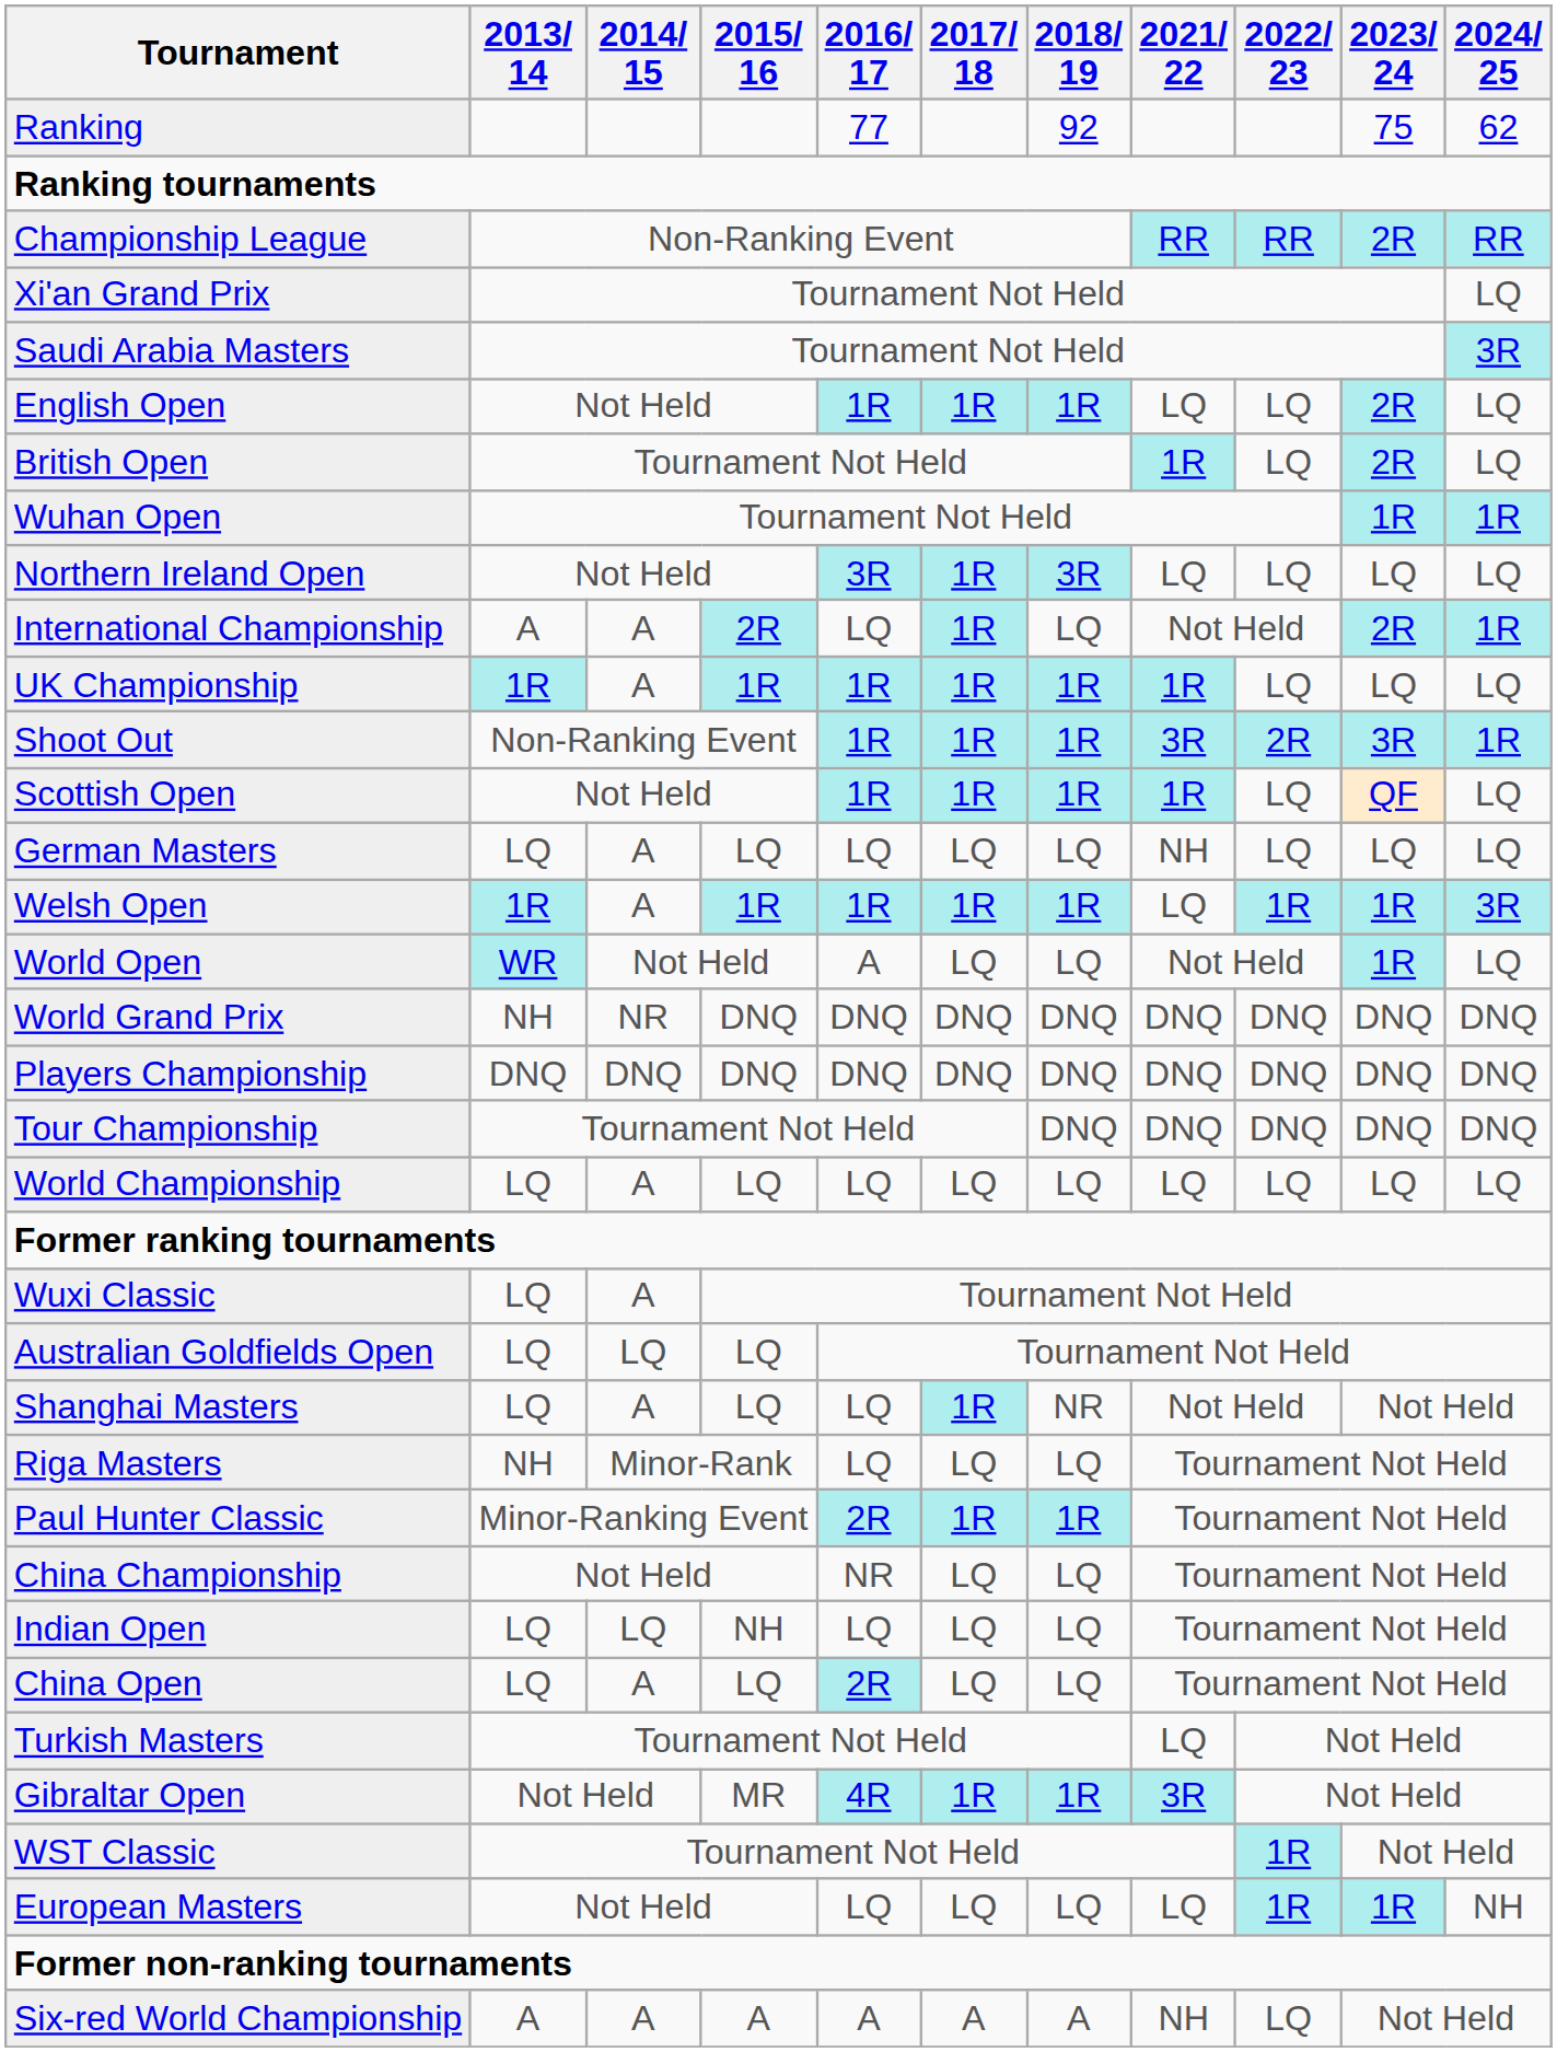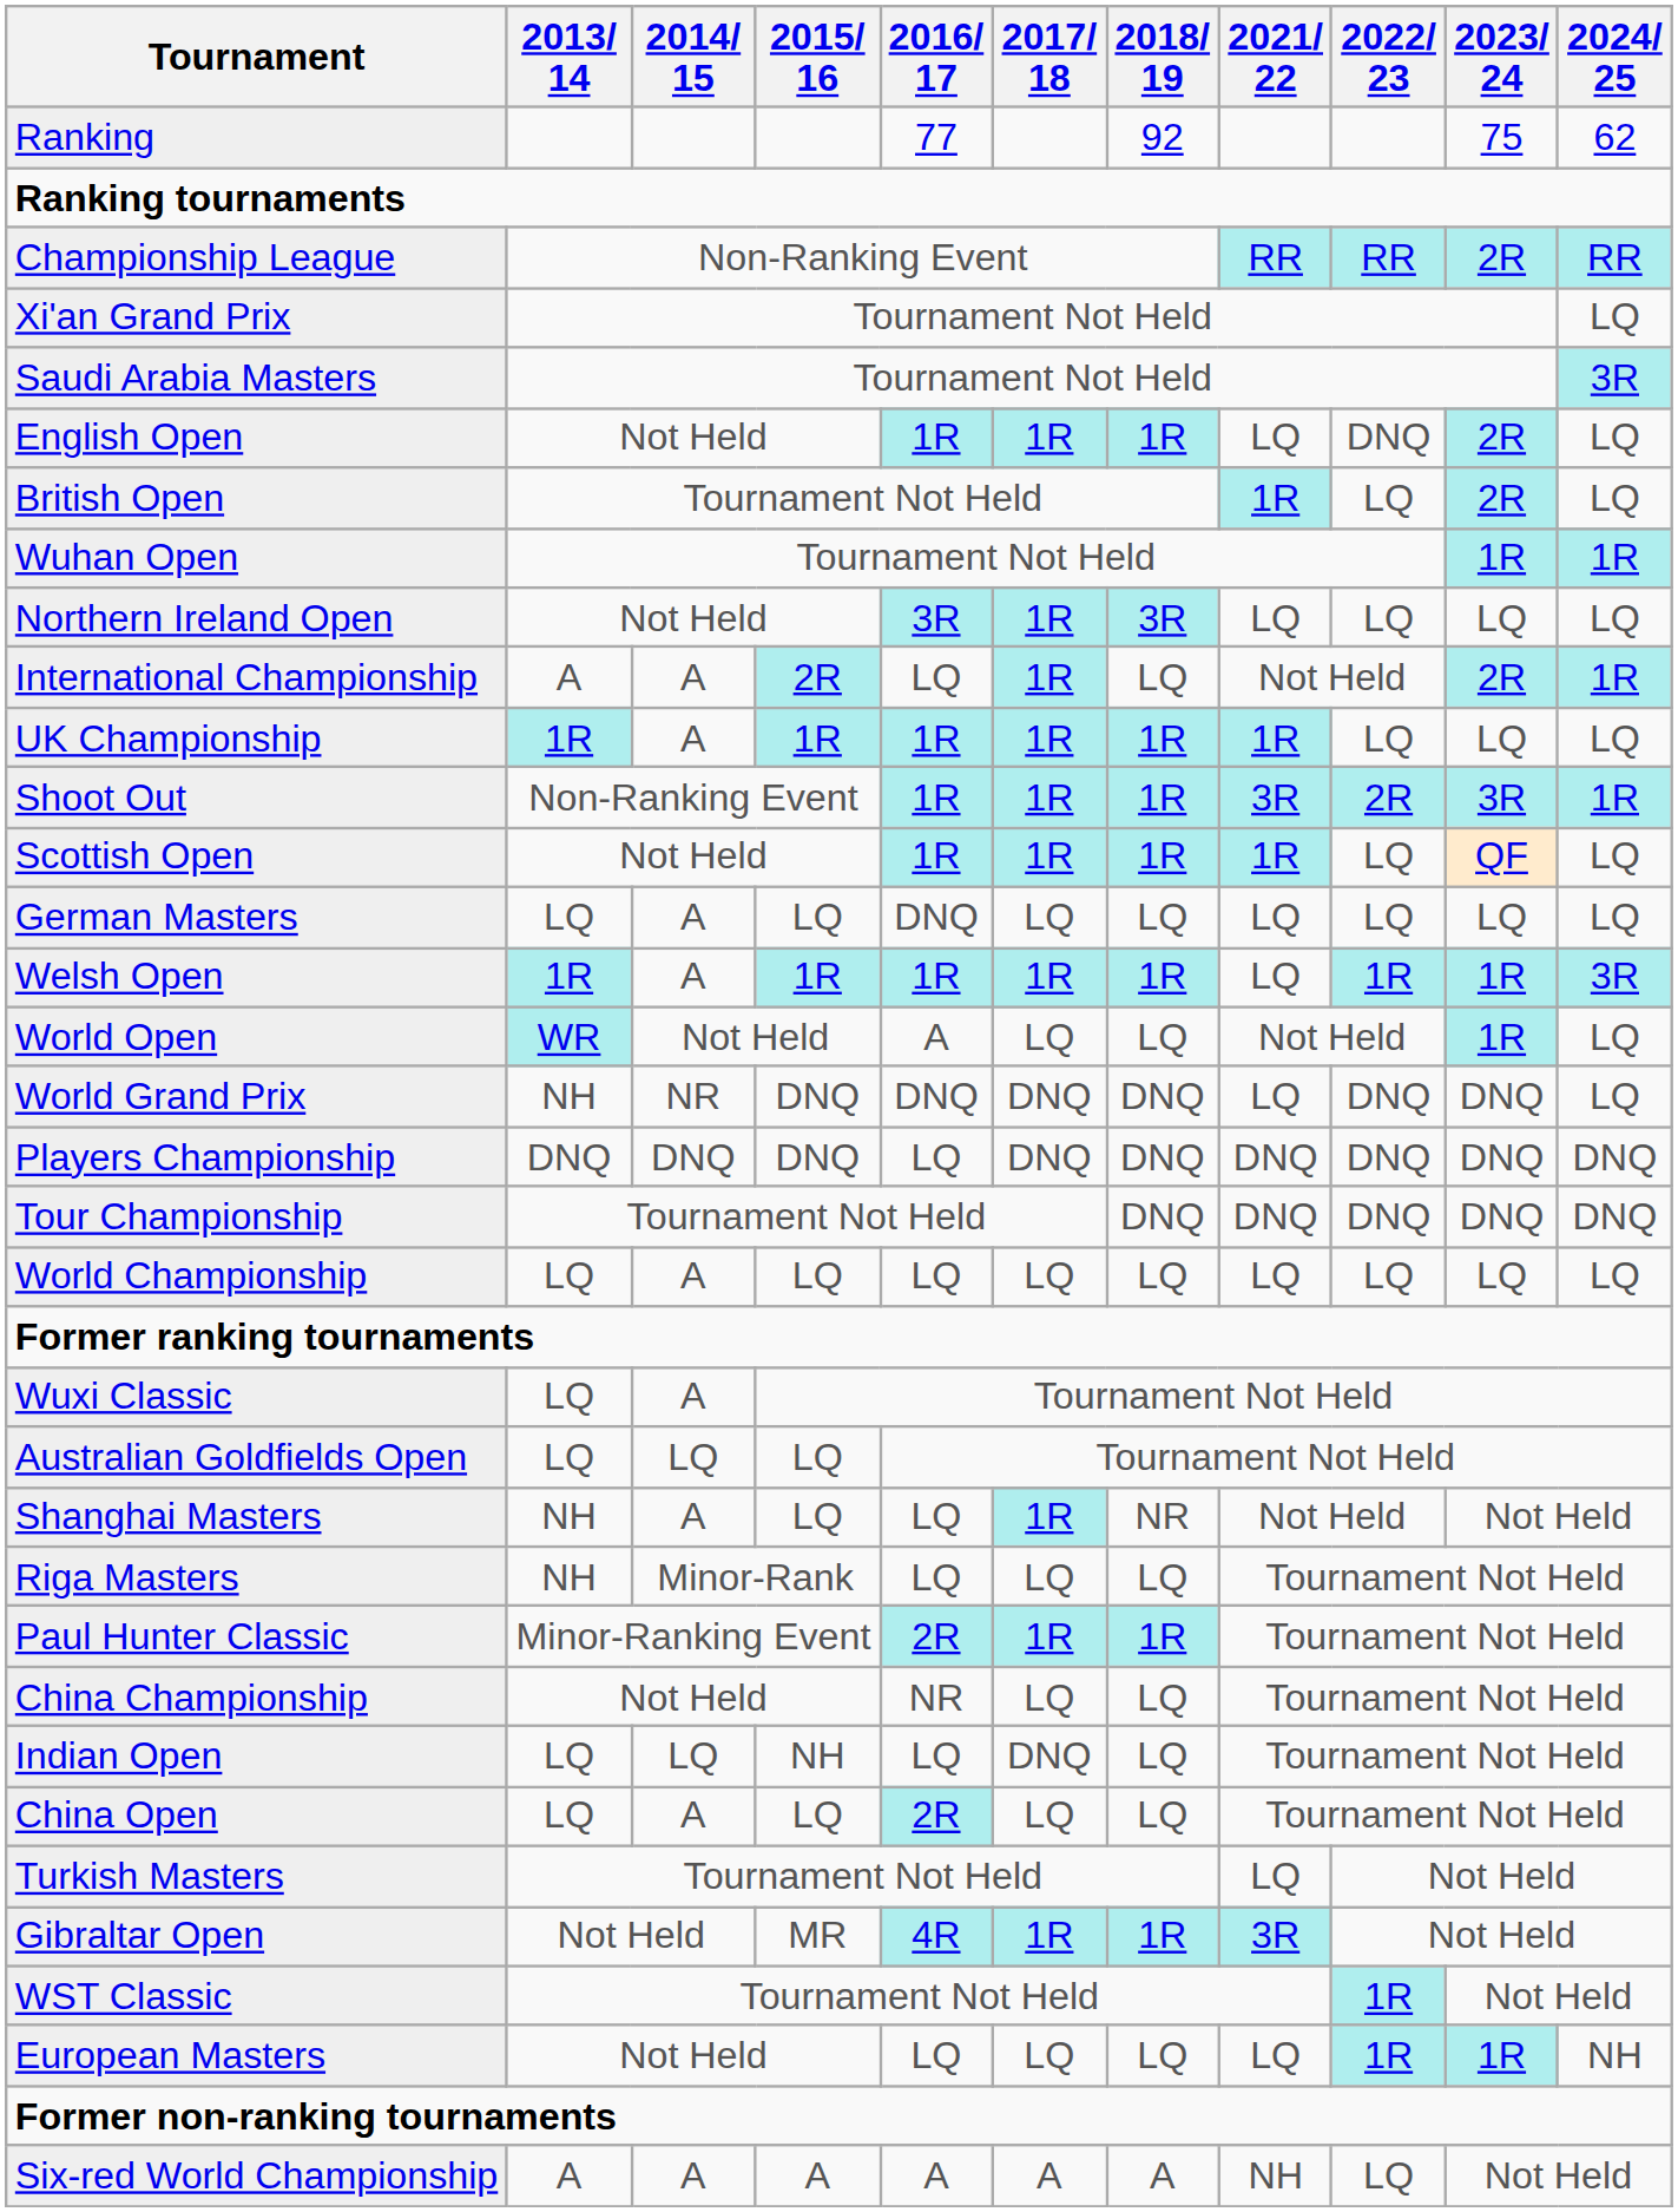English Open | 2022/ 23: LQ -> DNQ
German Masters | 2016/ 17: LQ -> DNQ
German Masters | 2021/ 22: NH -> LQ
World Grand Prix | 2021/ 22: DNQ -> LQ
World Grand Prix | 2024/ 25: DNQ -> LQ
Players Championship | 2016/ 17: DNQ -> LQ
Shanghai Masters | 2013/ 14: LQ -> NH
Indian Open | 2017/ 18: LQ -> DNQ
